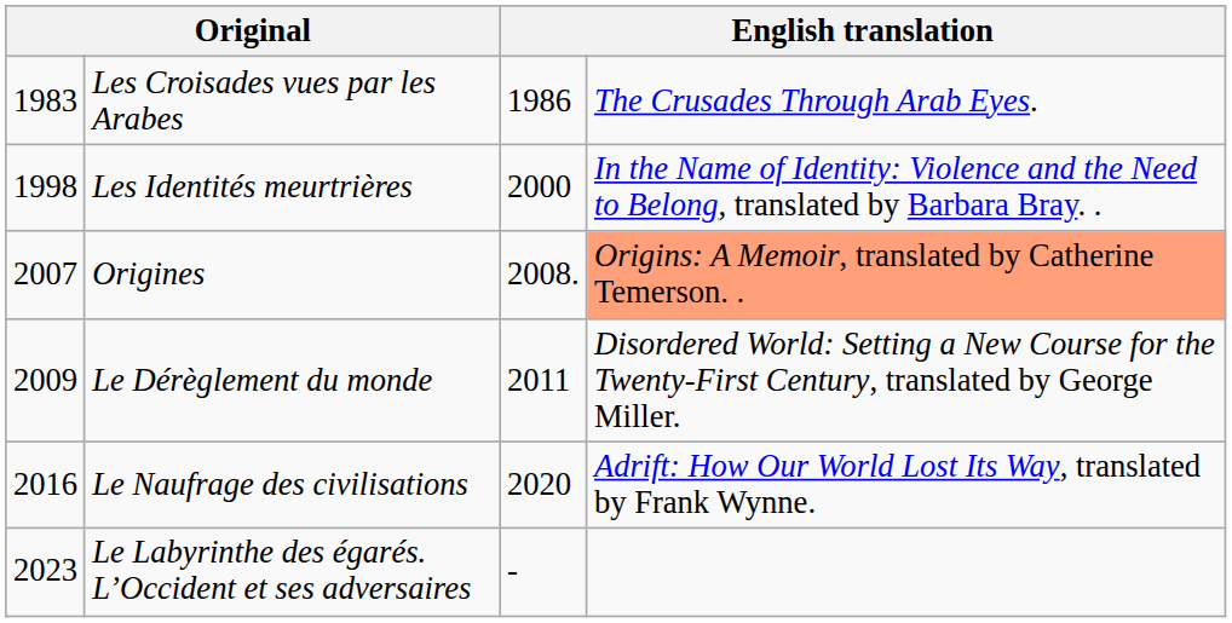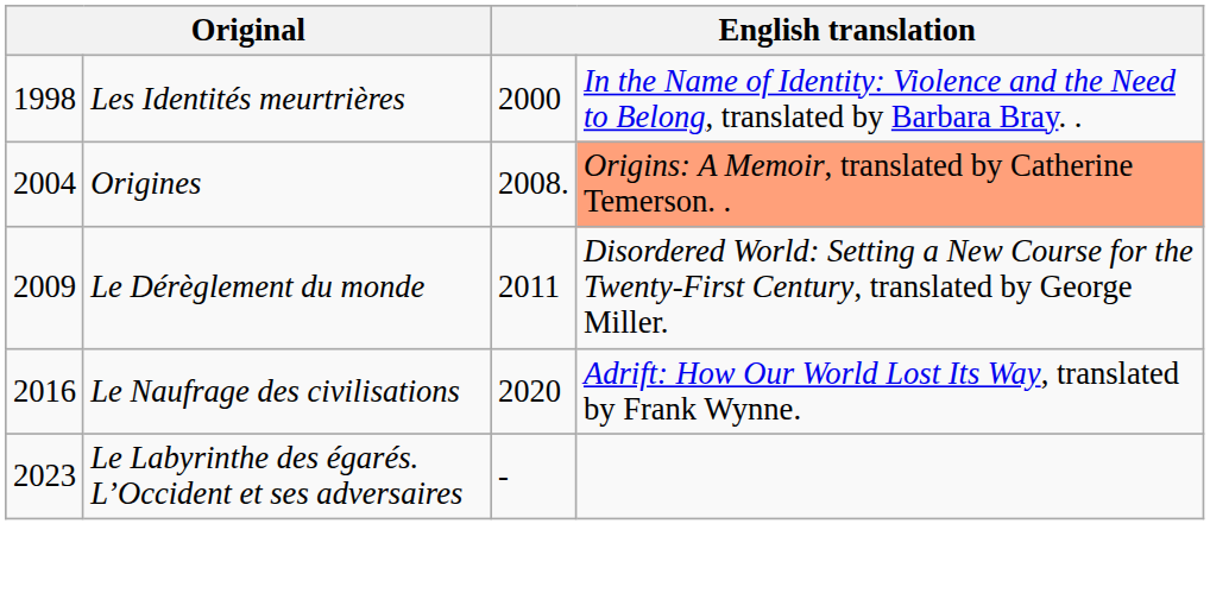- row: 1983 | Les Croisades vues par les Arabes | 1986 | The Crusades Through Arab Eyes.
Origines | column 1: 2007 -> 2004
